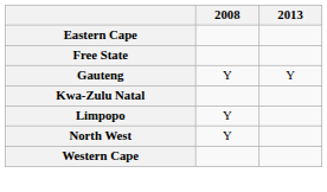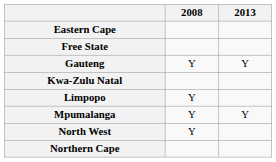+ row: Mpumalanga | Y | Y
+ row: Northern Cape
- row: Western Cape
